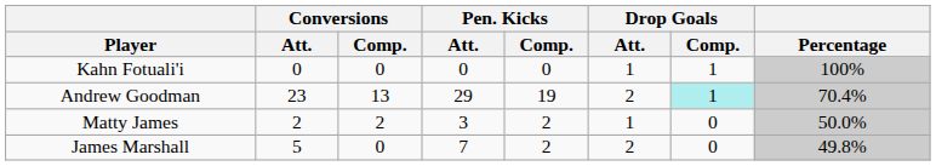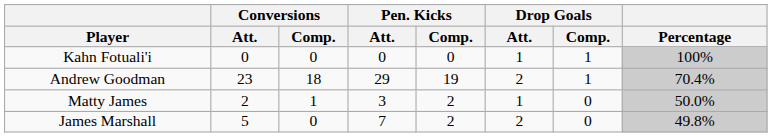Andrew Goodman | Conversions / Comp.: 13 -> 18
Andrew Goodman | Drop Goals / Comp.: paleturquoise background -> no background
Matty James | Conversions / Comp.: 2 -> 1
